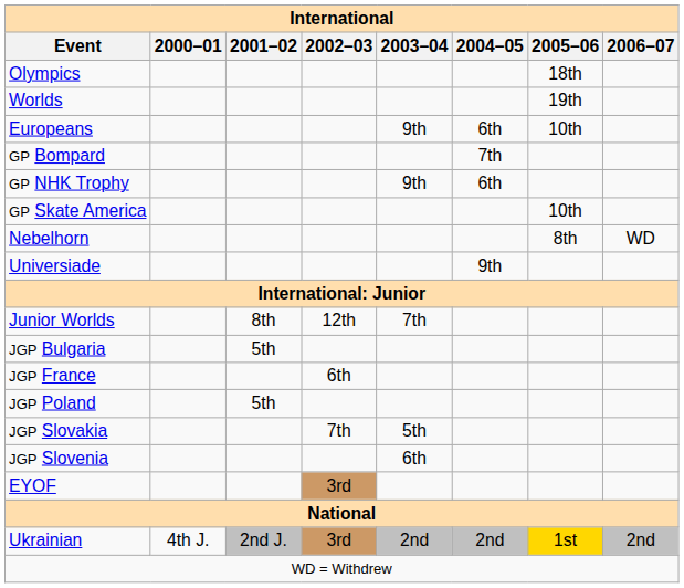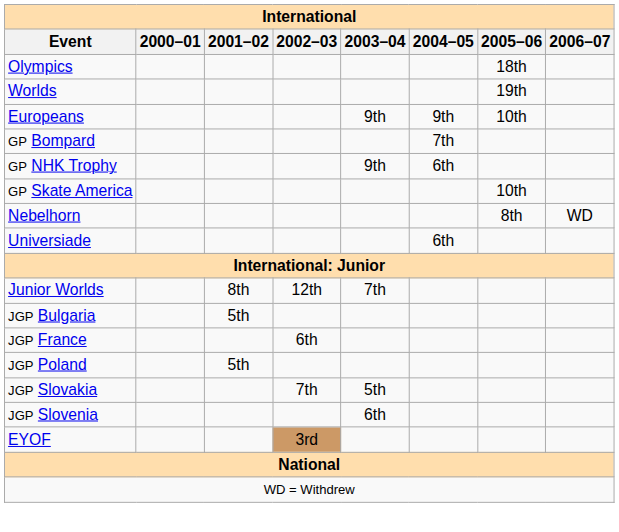Europeans | 2004–05: 6th -> 9th
Universiade | 2004–05: 9th -> 6th
- row: Ukrainian | 4th J. | 2nd J. | 3rd | 2nd | 2nd | 1st | 2nd
